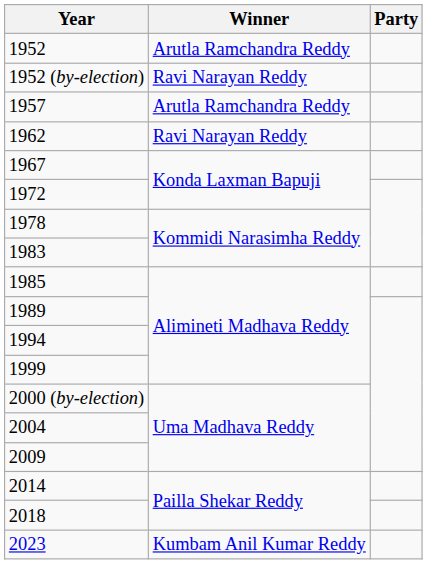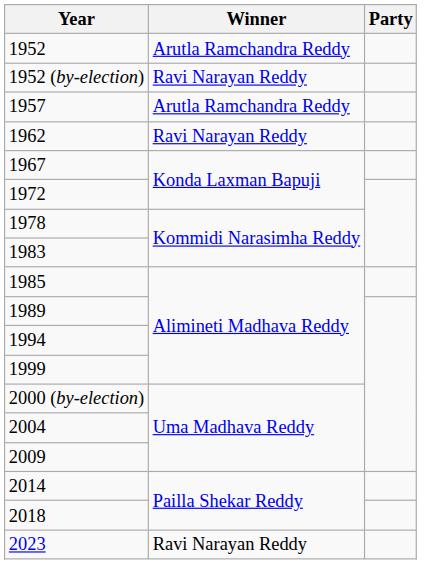2023 | Winner: Kumbam Anil Kumar Reddy -> Ravi Narayan Reddy
